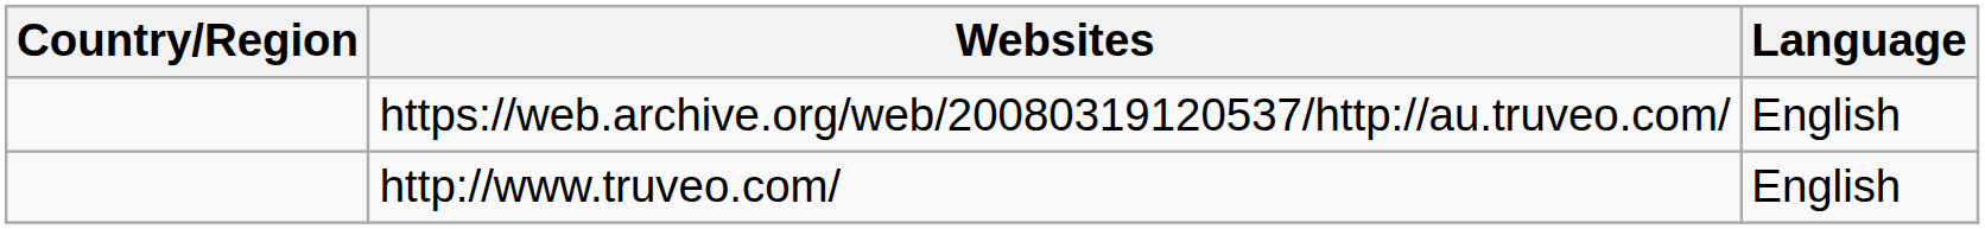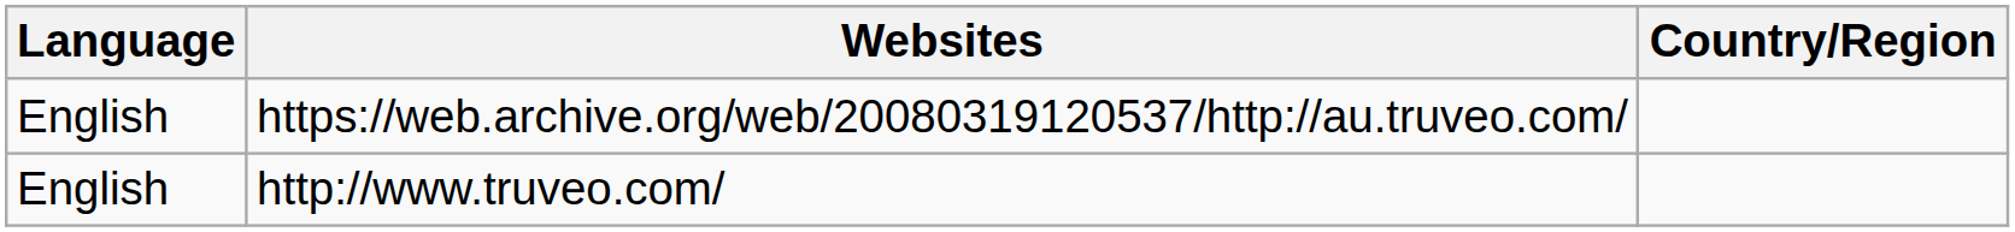columns swapped: Country/Region <-> Language
